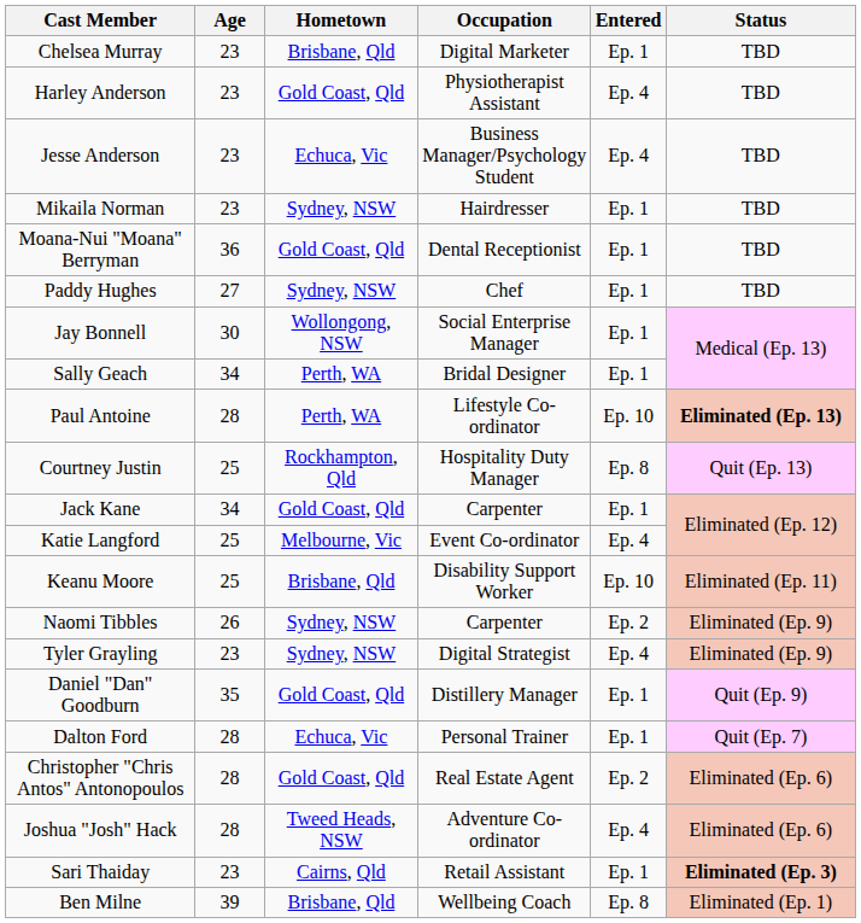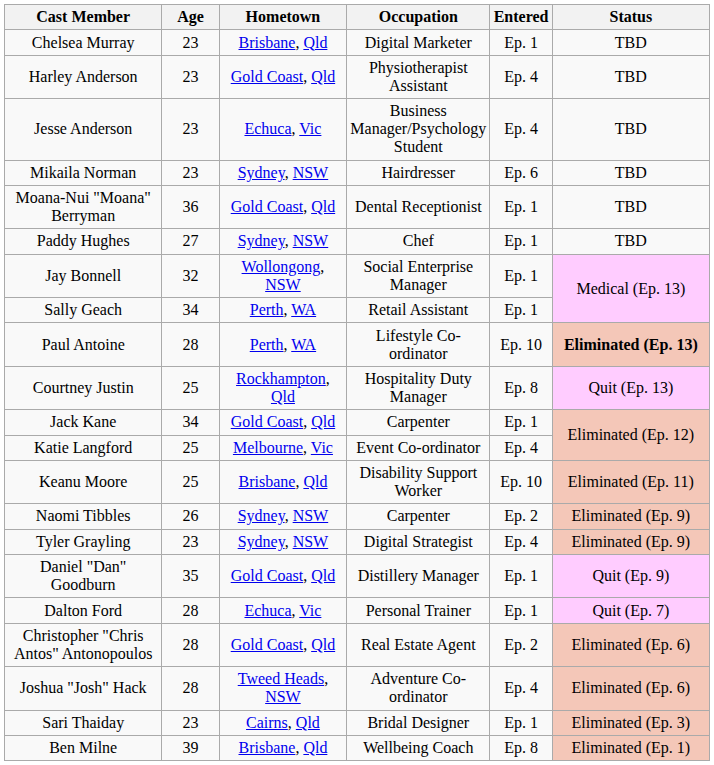Mikaila Norman | Entered: Ep. 1 -> Ep. 6
Jay Bonnell | Age: 30 -> 32
Sally Geach | Occupation: Bridal Designer -> Retail Assistant
Sari Thaiday | Occupation: Retail Assistant -> Bridal Designer
Sari Thaiday | Status: bold -> normal
